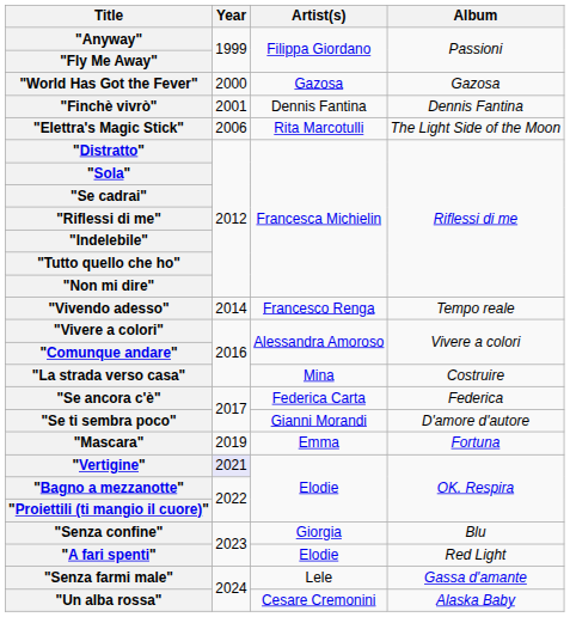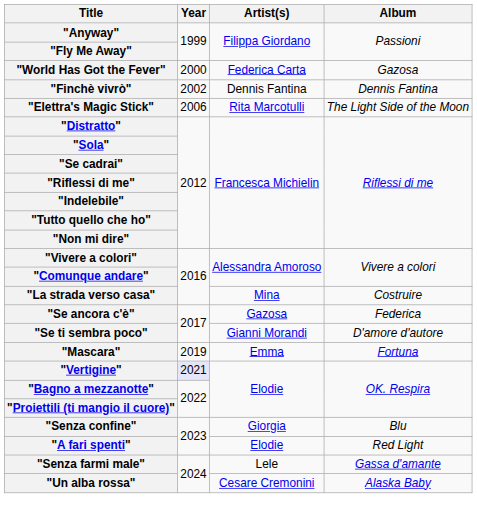"World Has Got the Fever" | Artist(s): Gazosa -> Federica Carta
"Finchè vivrò" | Year: 2001 -> 2002
- row: "Vivendo adesso" | 2014 | Francesco Renga | Tempo reale
"Se ancora c'è" | Artist(s): Federica Carta -> Gazosa
